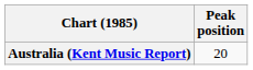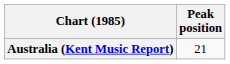Australia (Kent Music Report) | Peak position: 20 -> 21
